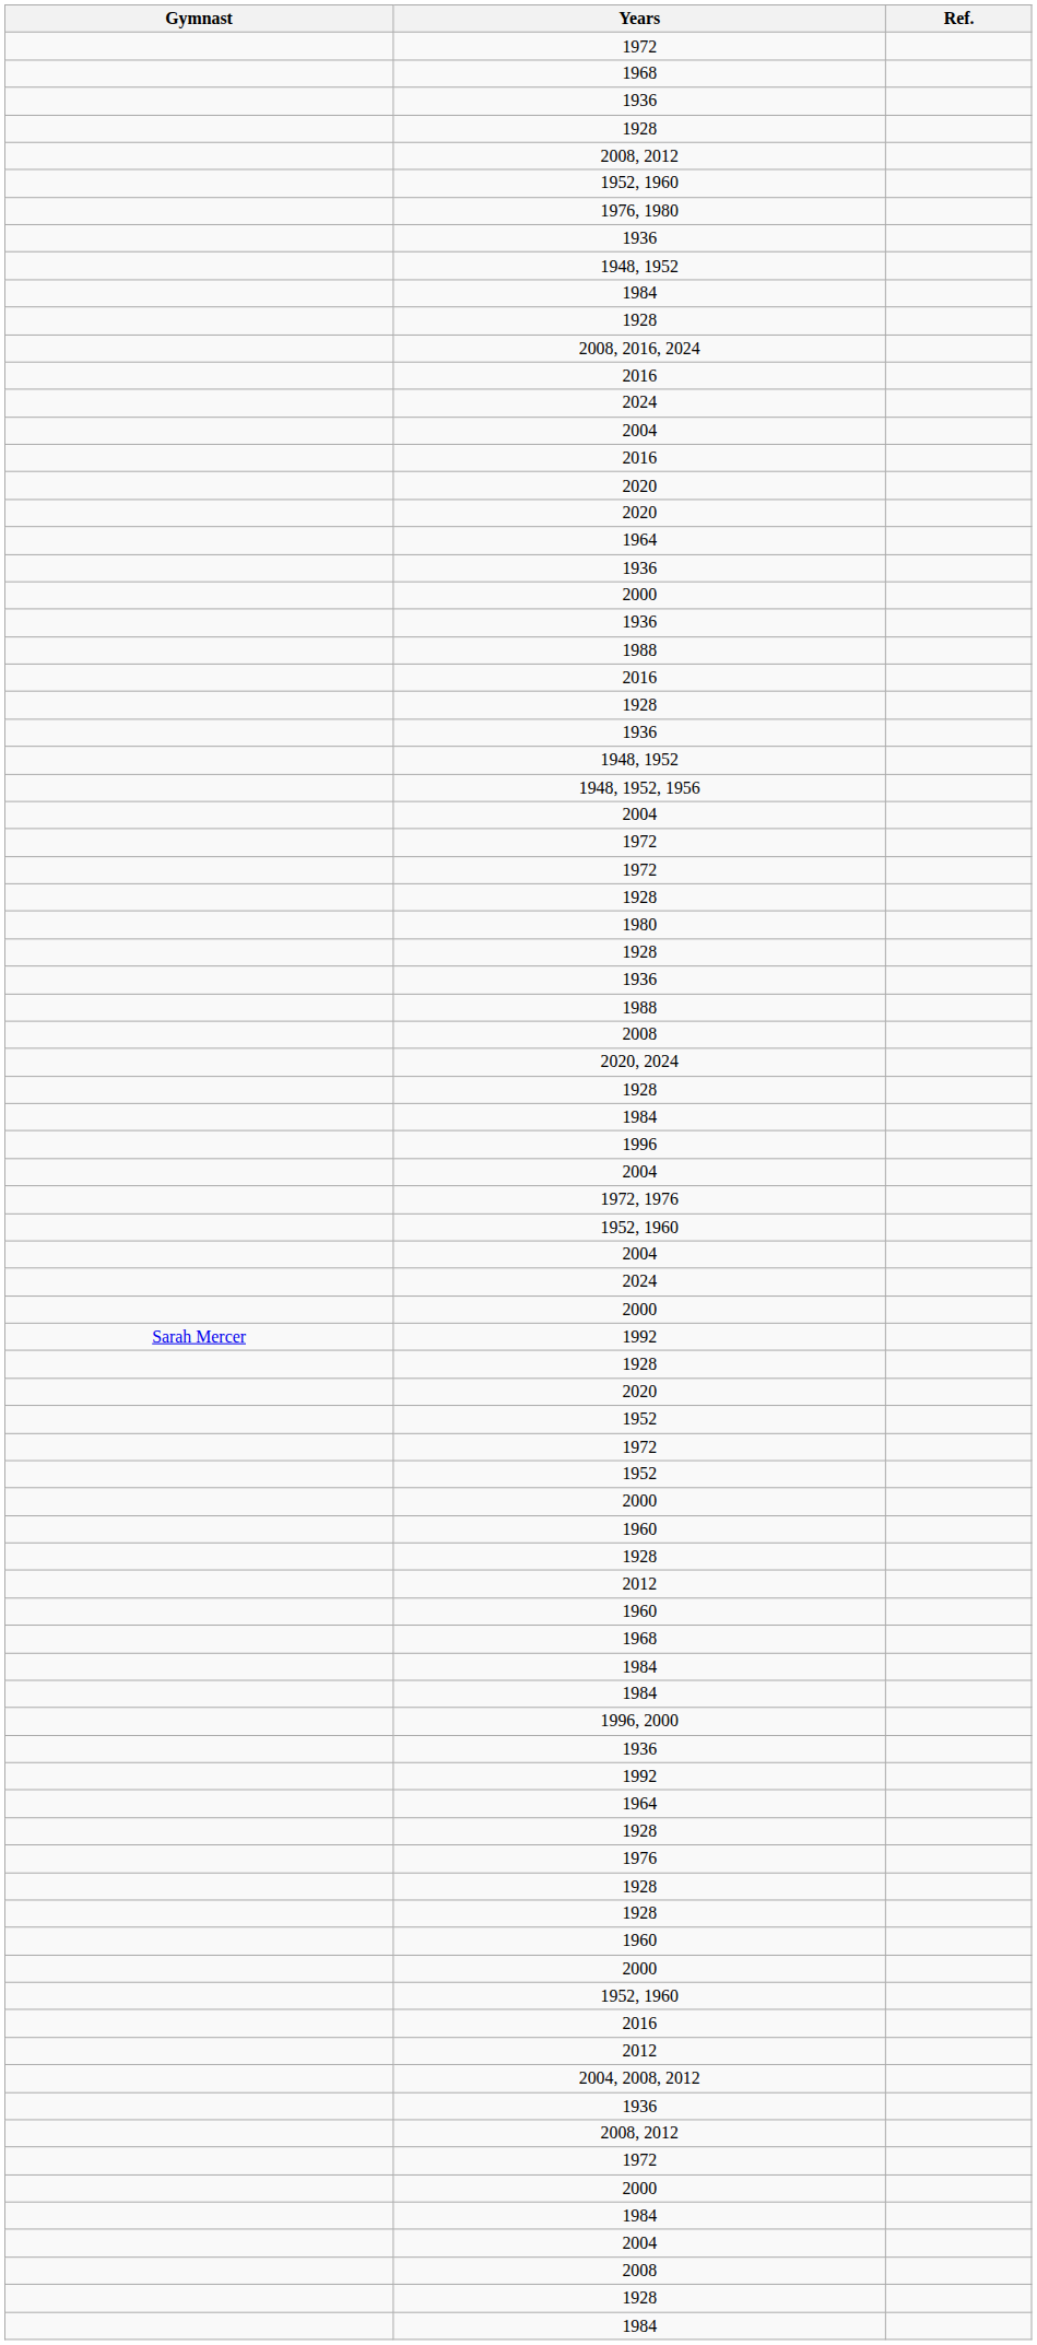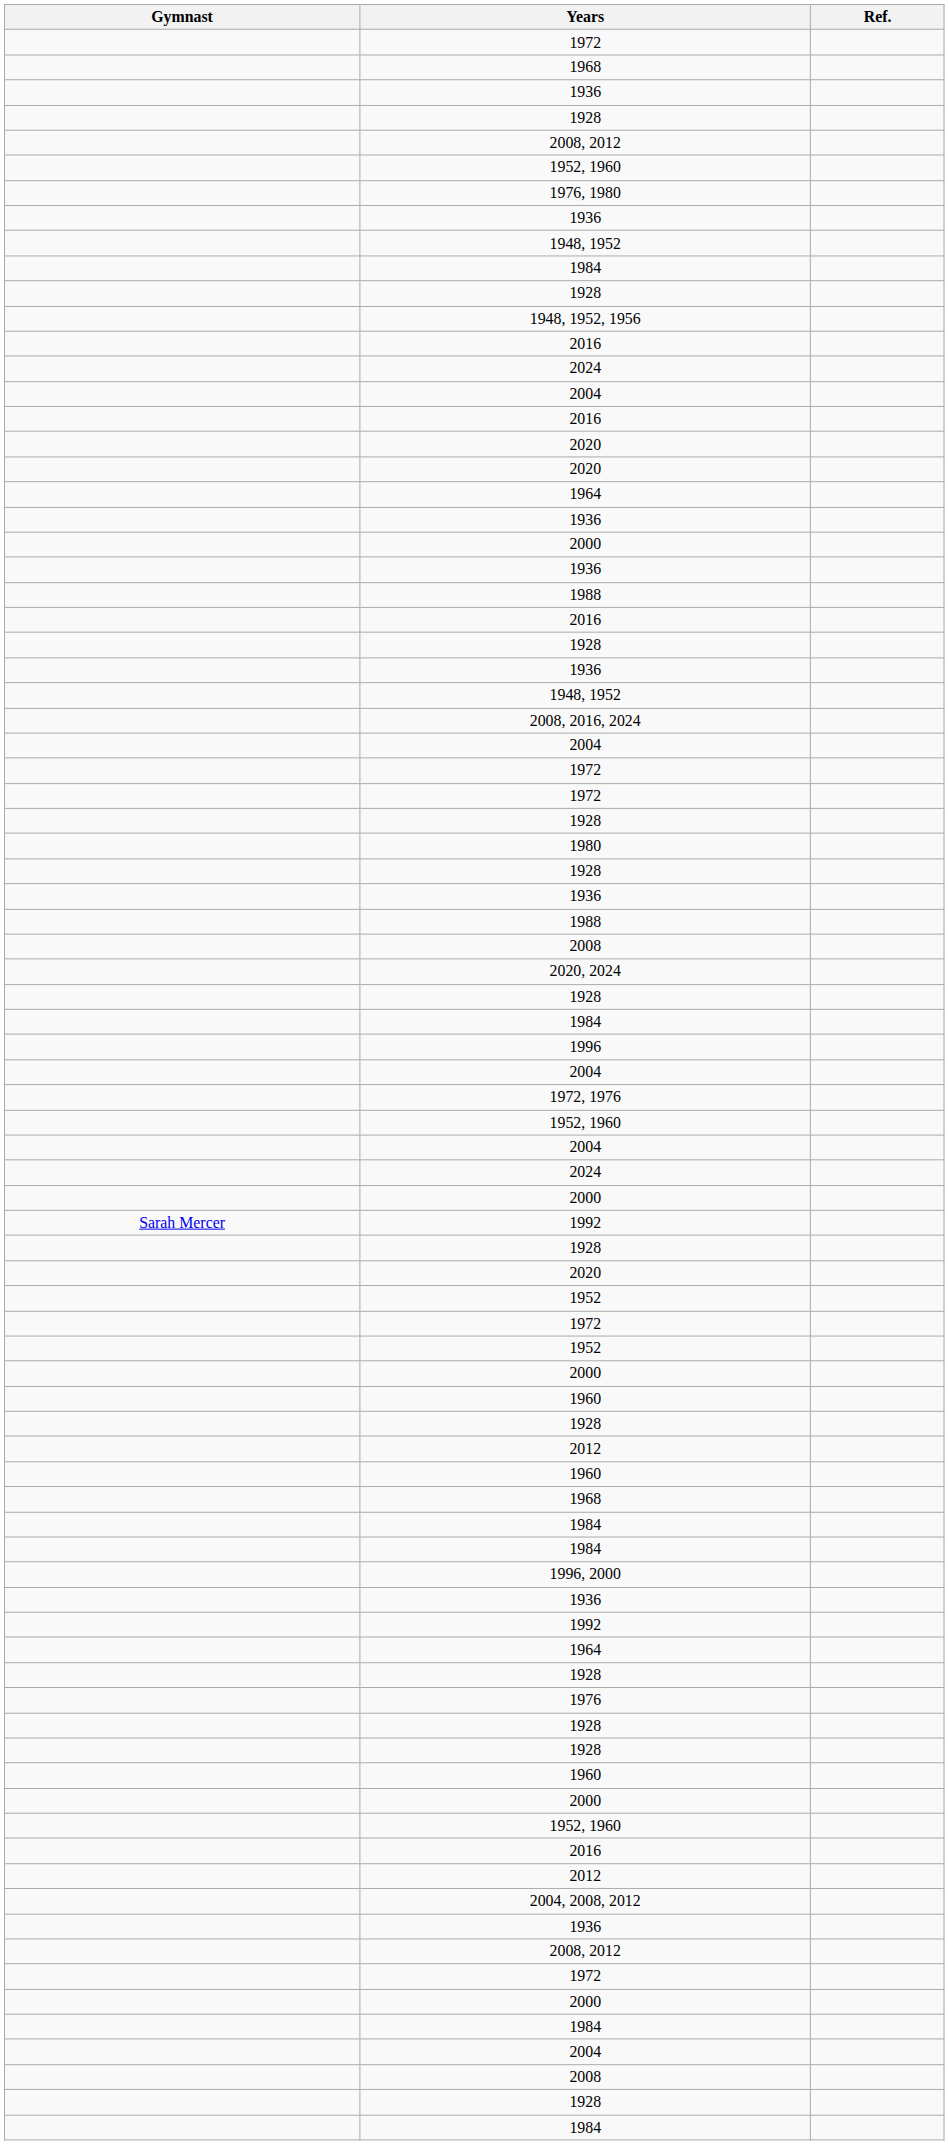rows swapped: 2008, 2016, 2024 <-> 1948, 1952, 1956
